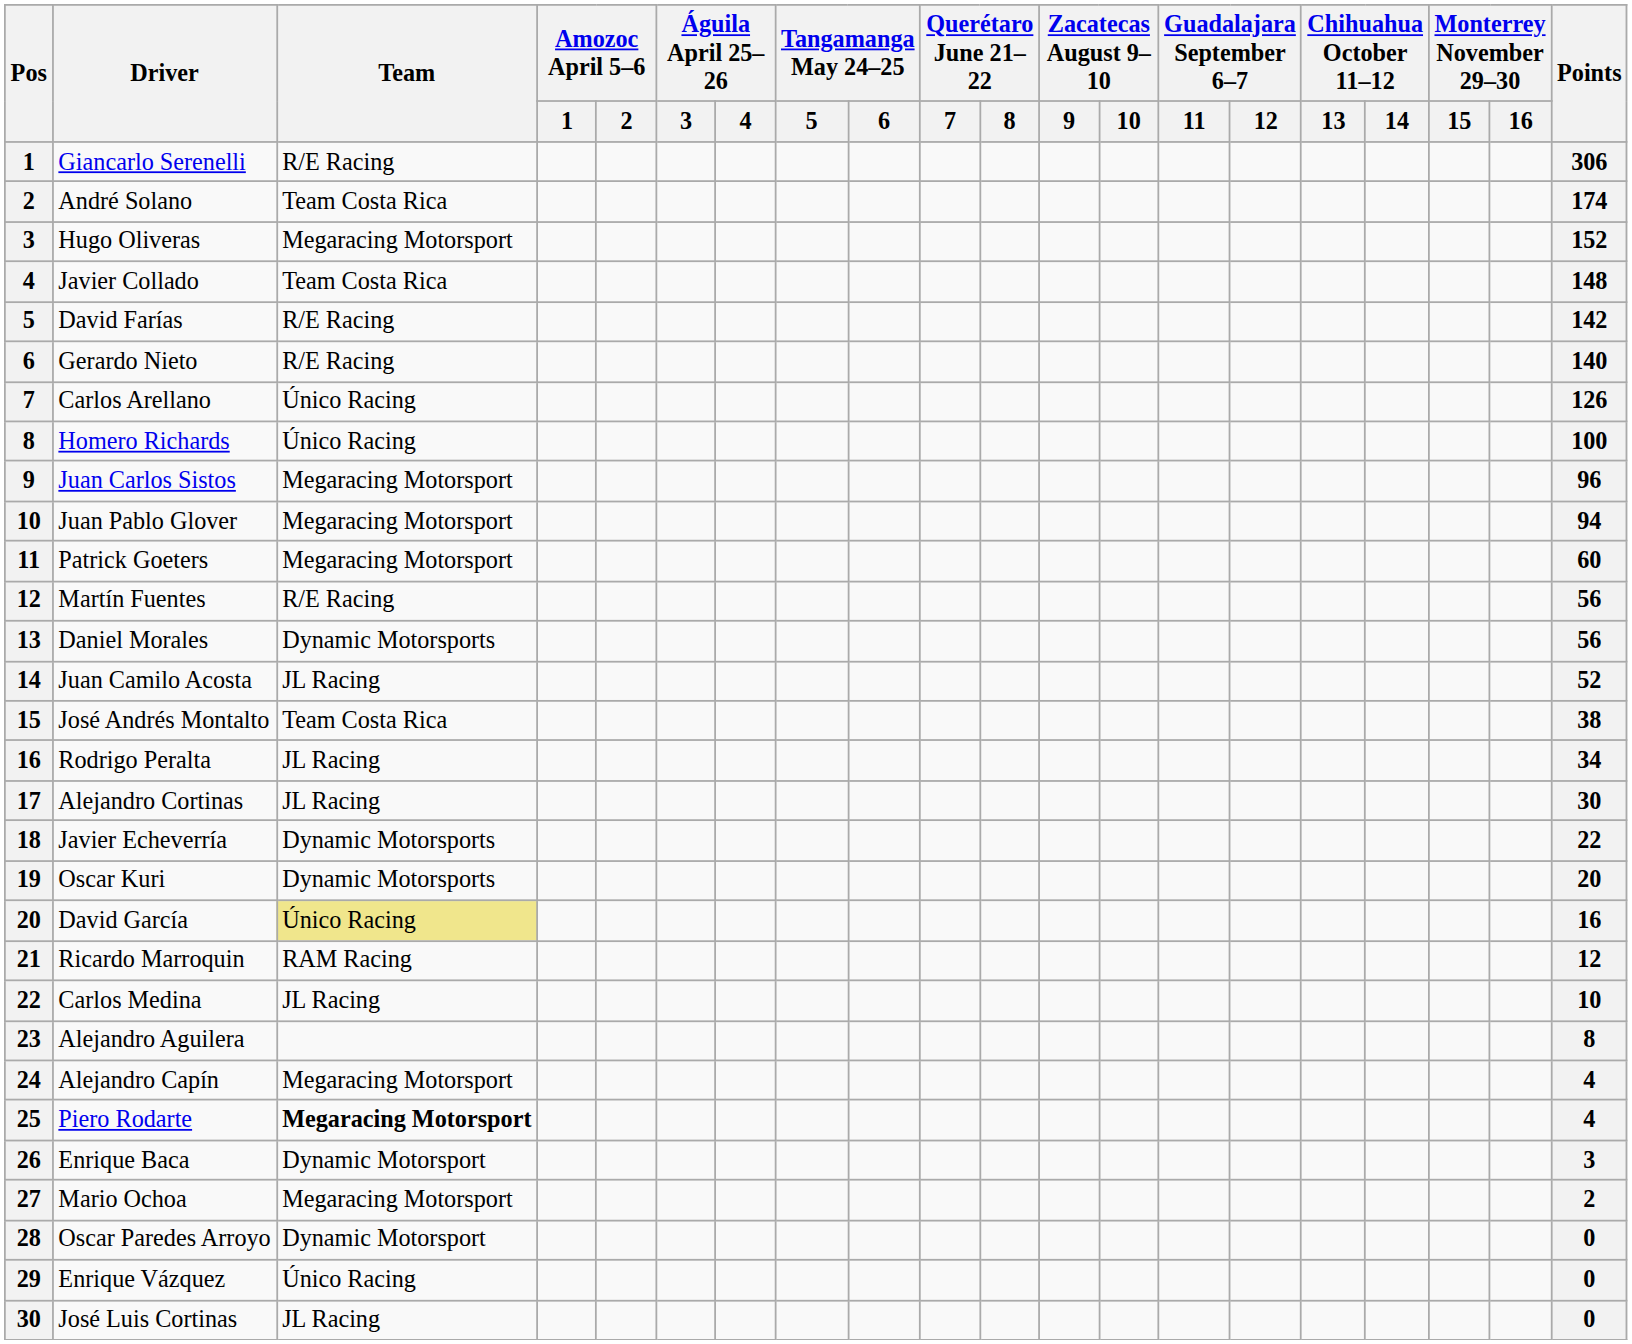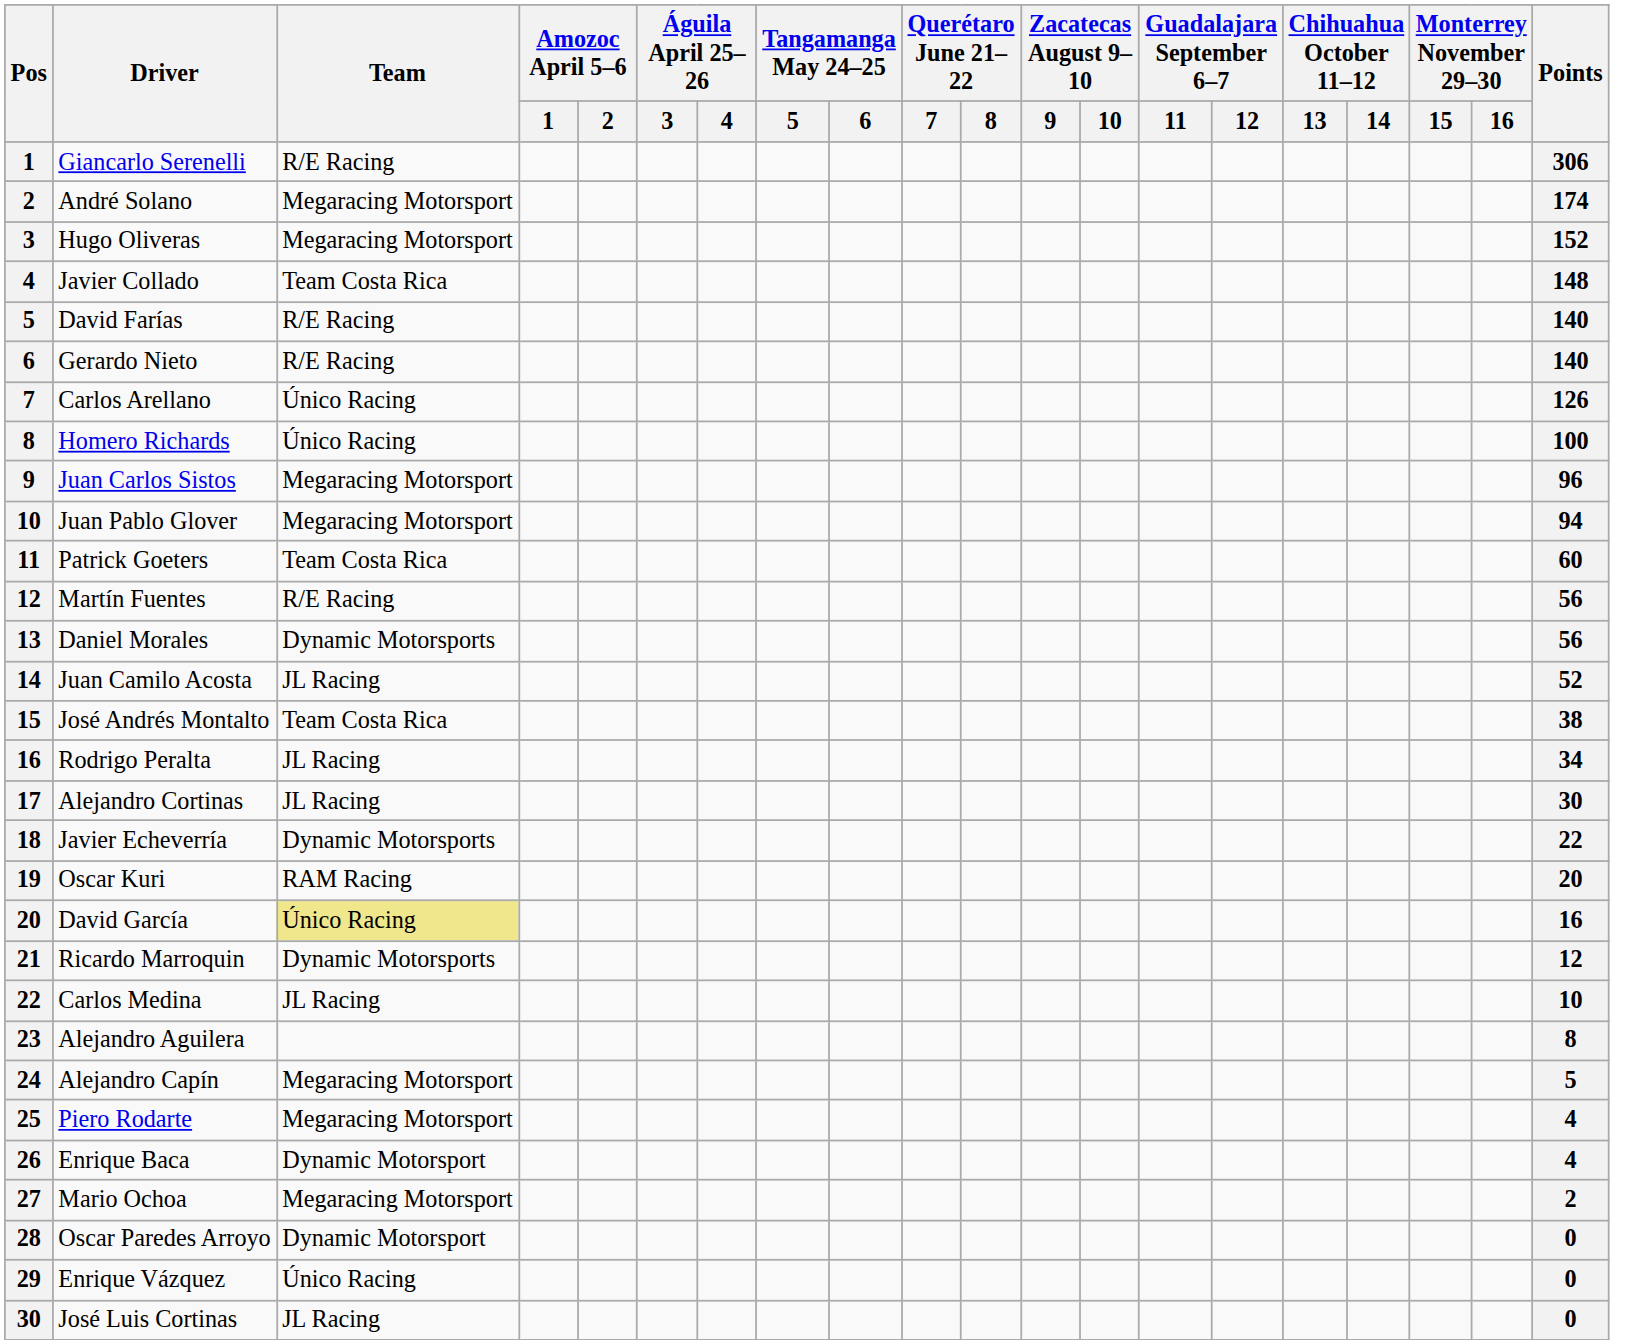André Solano | Team: Team Costa Rica -> Megaracing Motorsport
David Farías | Points: 142 -> 140
Patrick Goeters | Team: Megaracing Motorsport -> Team Costa Rica
Oscar Kuri | Team: Dynamic Motorsports -> RAM Racing
Ricardo Marroquin | Team: RAM Racing -> Dynamic Motorsports
Alejandro Capín | Points: 4 -> 5
Piero Rodarte | Team: bold -> normal
Enrique Baca | Points: 3 -> 4
